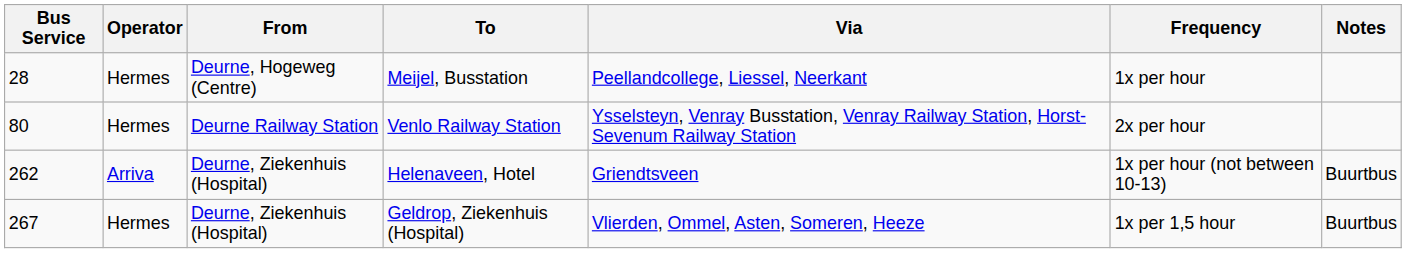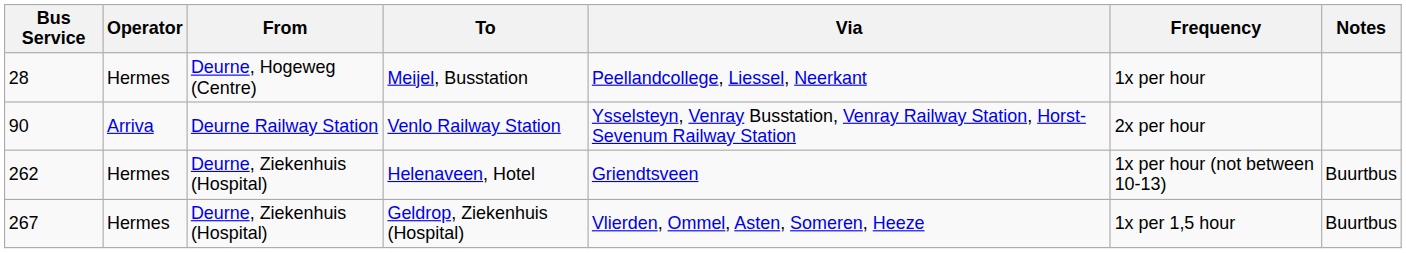Venlo Railway Station | Bus Service: 80 -> 90
Venlo Railway Station | Operator: Hermes -> Arriva
Helenaveen, Hotel | Operator: Arriva -> Hermes
